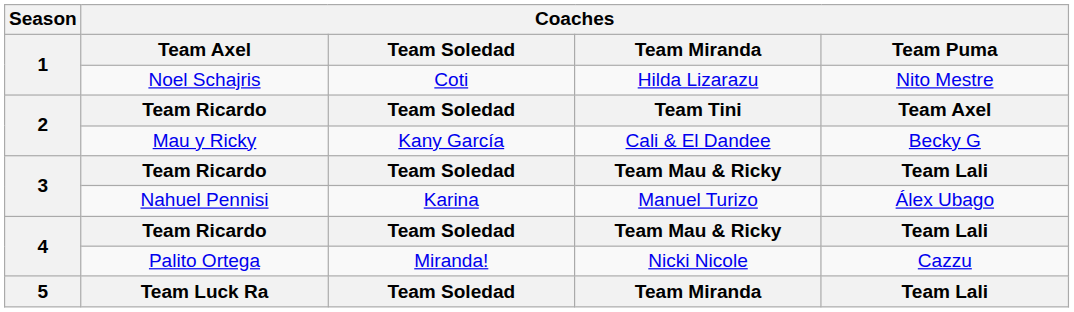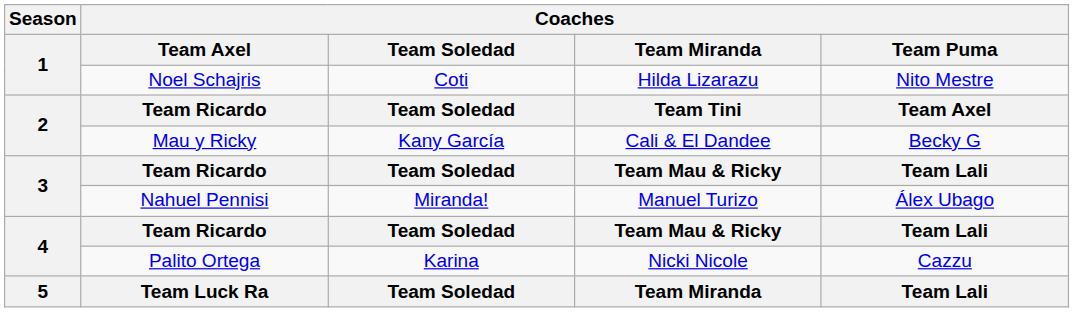Nahuel Pennisi | Coaches / Team Soledad: Karina -> Miranda!
Palito Ortega | Coaches / Team Soledad: Miranda! -> Karina
